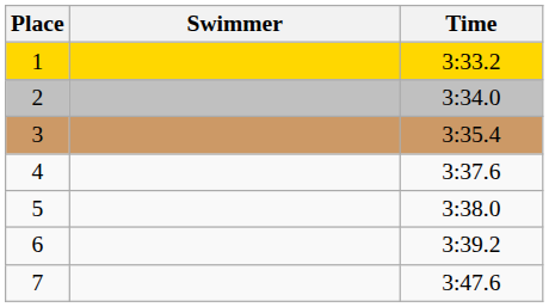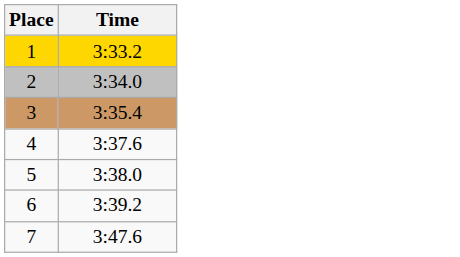- column: Swimmer
